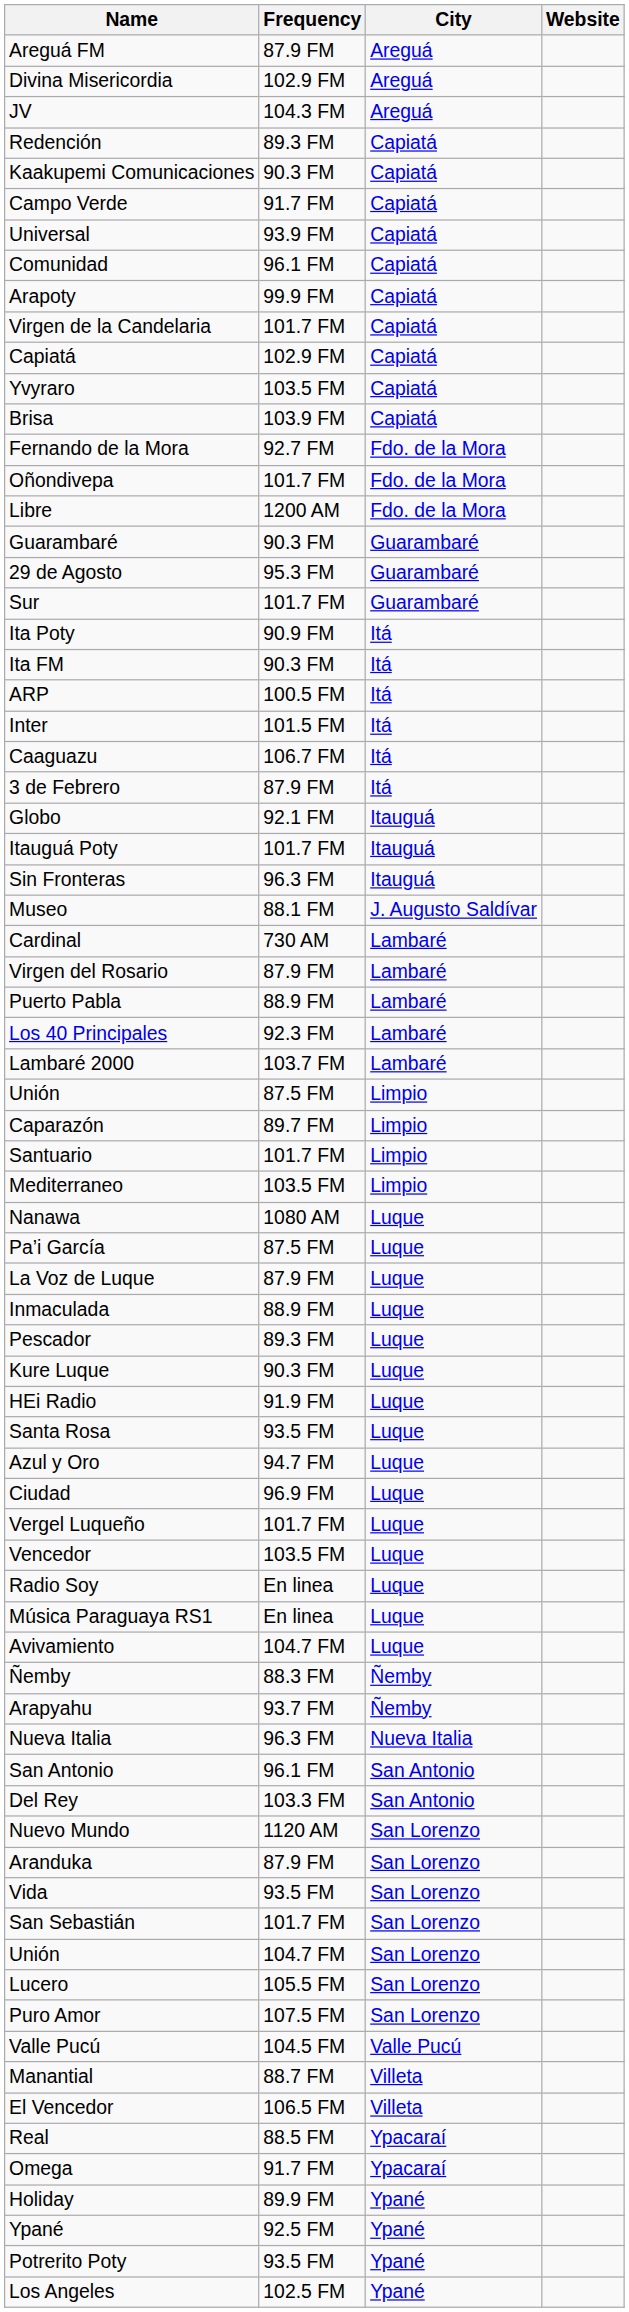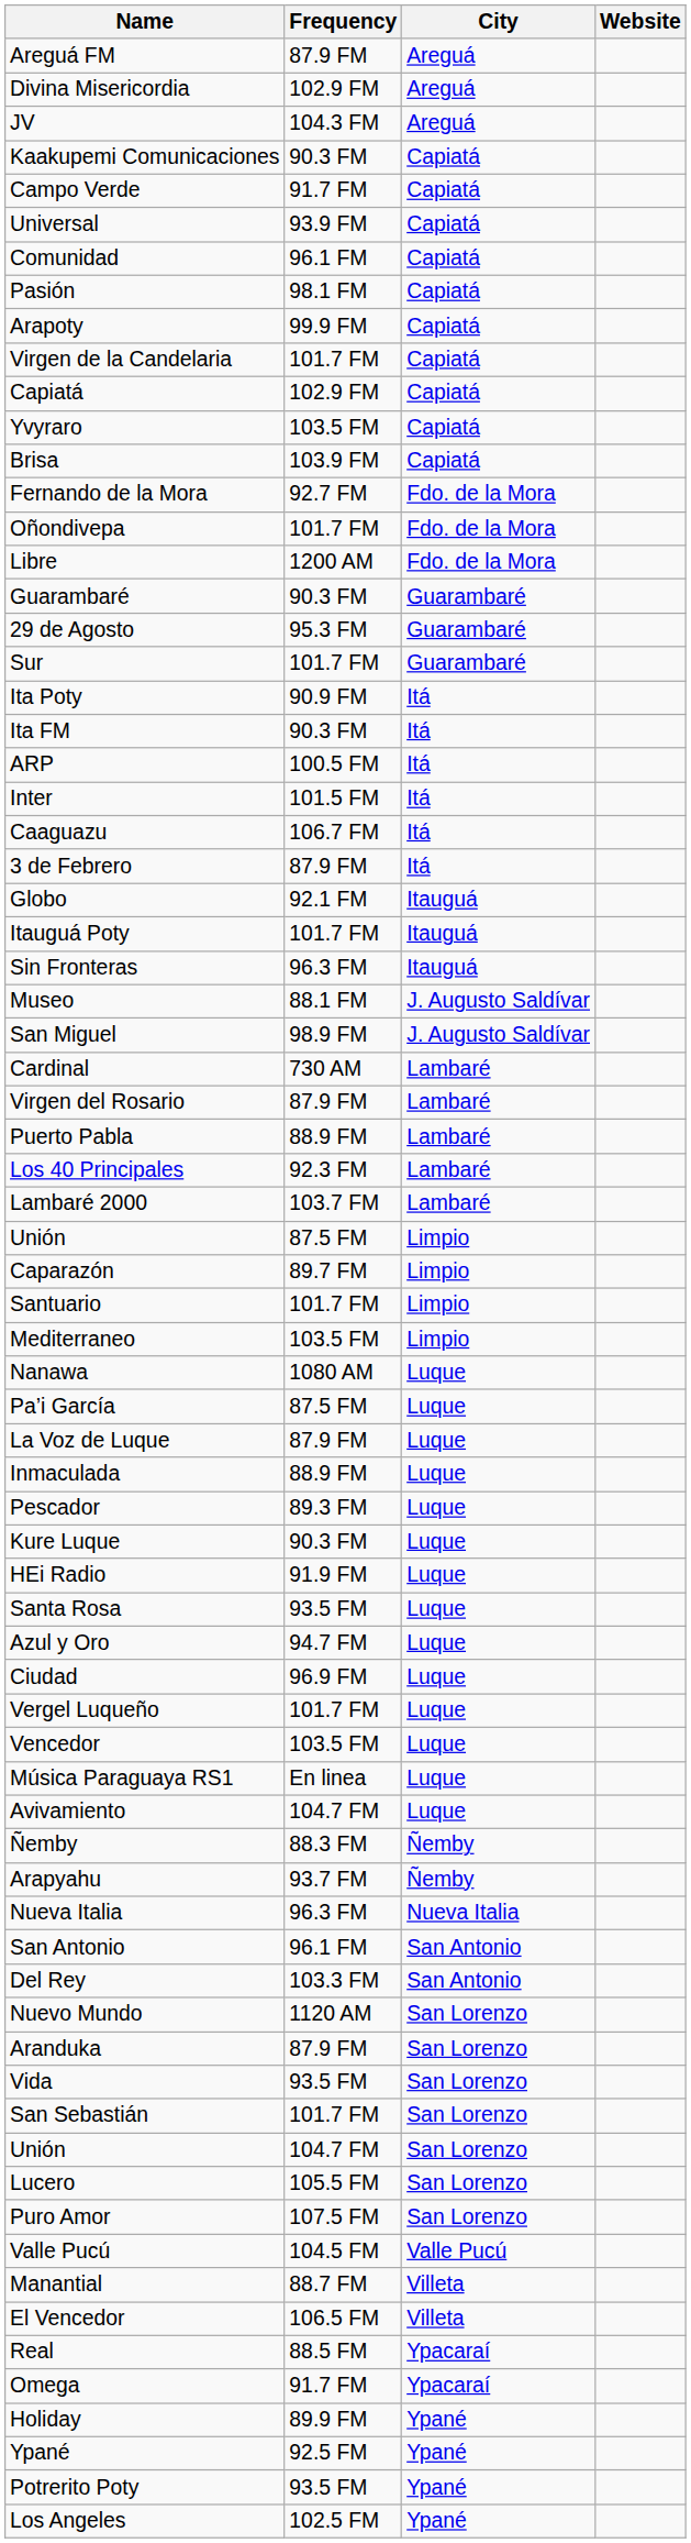- row: Redención | 89.3 FM | Capiatá
+ row: Pasión | 98.1 FM | Capiatá
+ row: San Miguel | 98.9 FM | J. Augusto Saldívar
- row: Radio Soy | En linea | Luque
